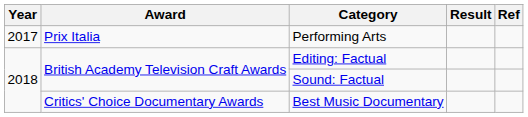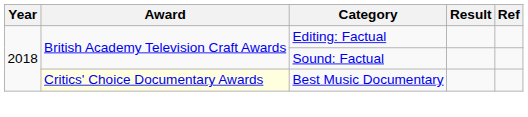- row: 2017 | Prix Italia | Performing Arts
Best Music Documentary | Award: no background -> lightyellow background
